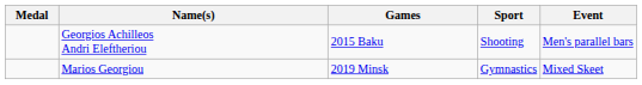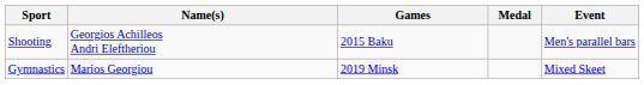columns swapped: Medal <-> Sport
